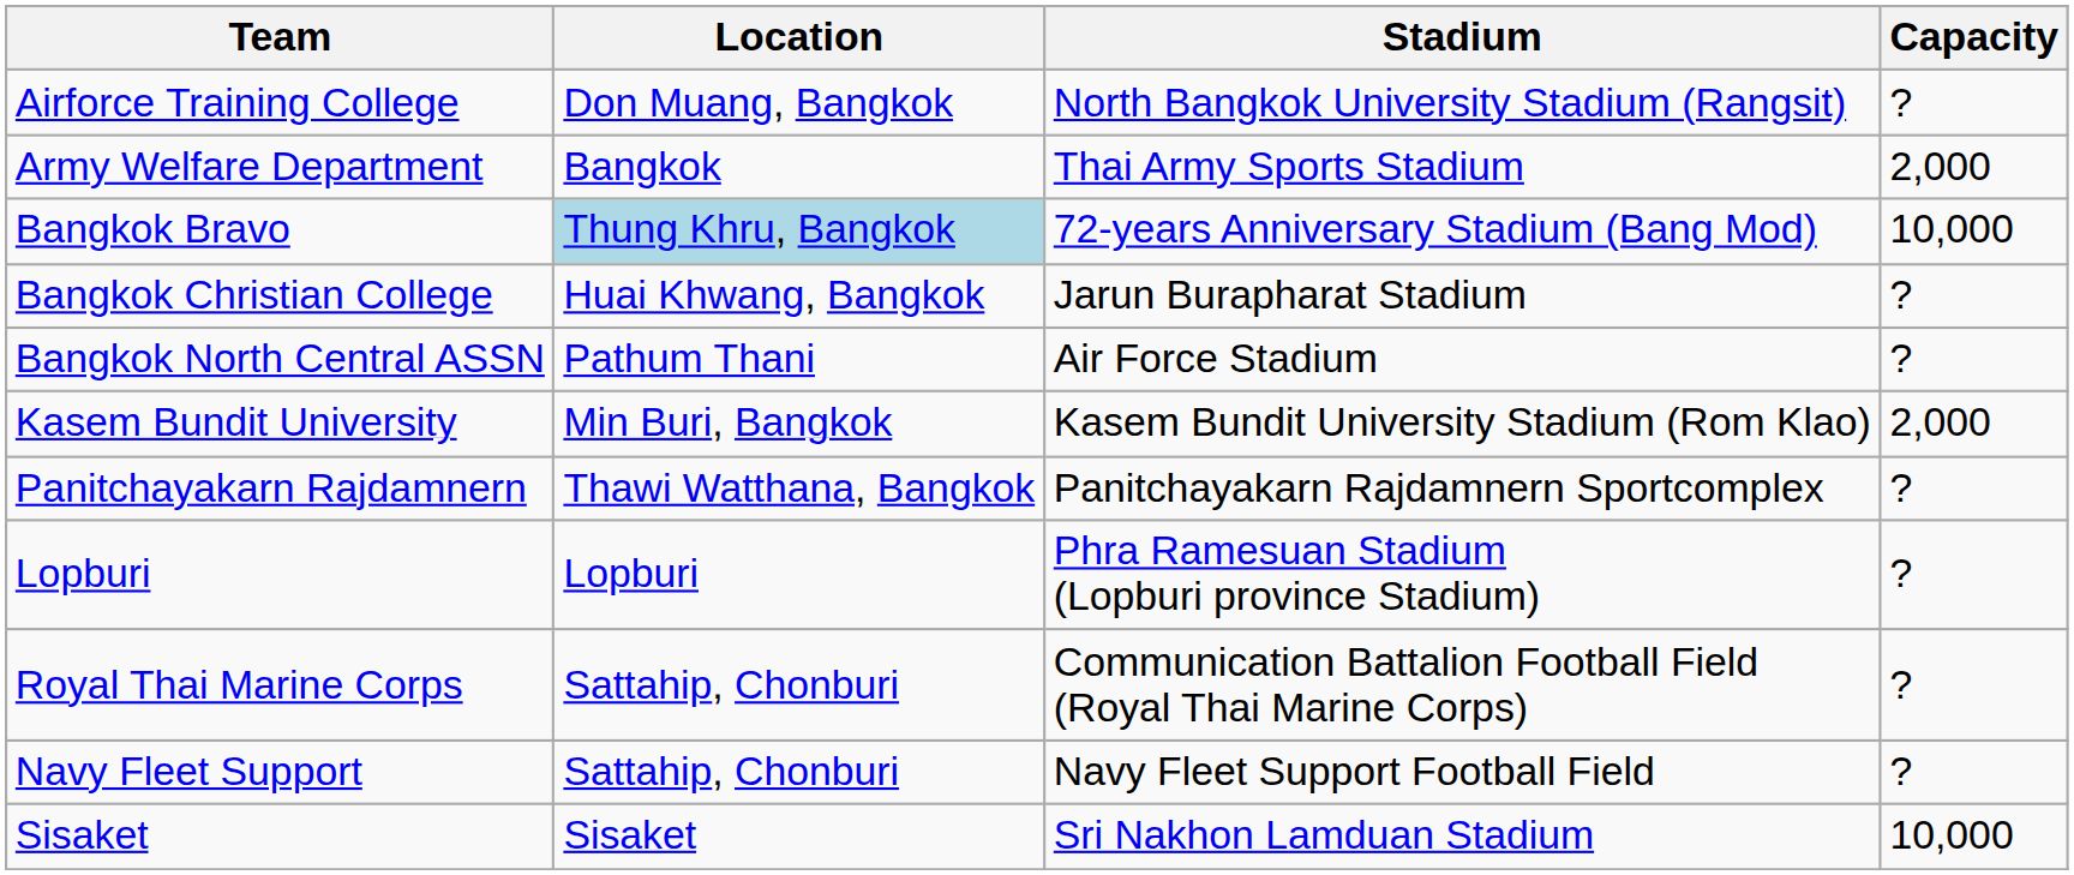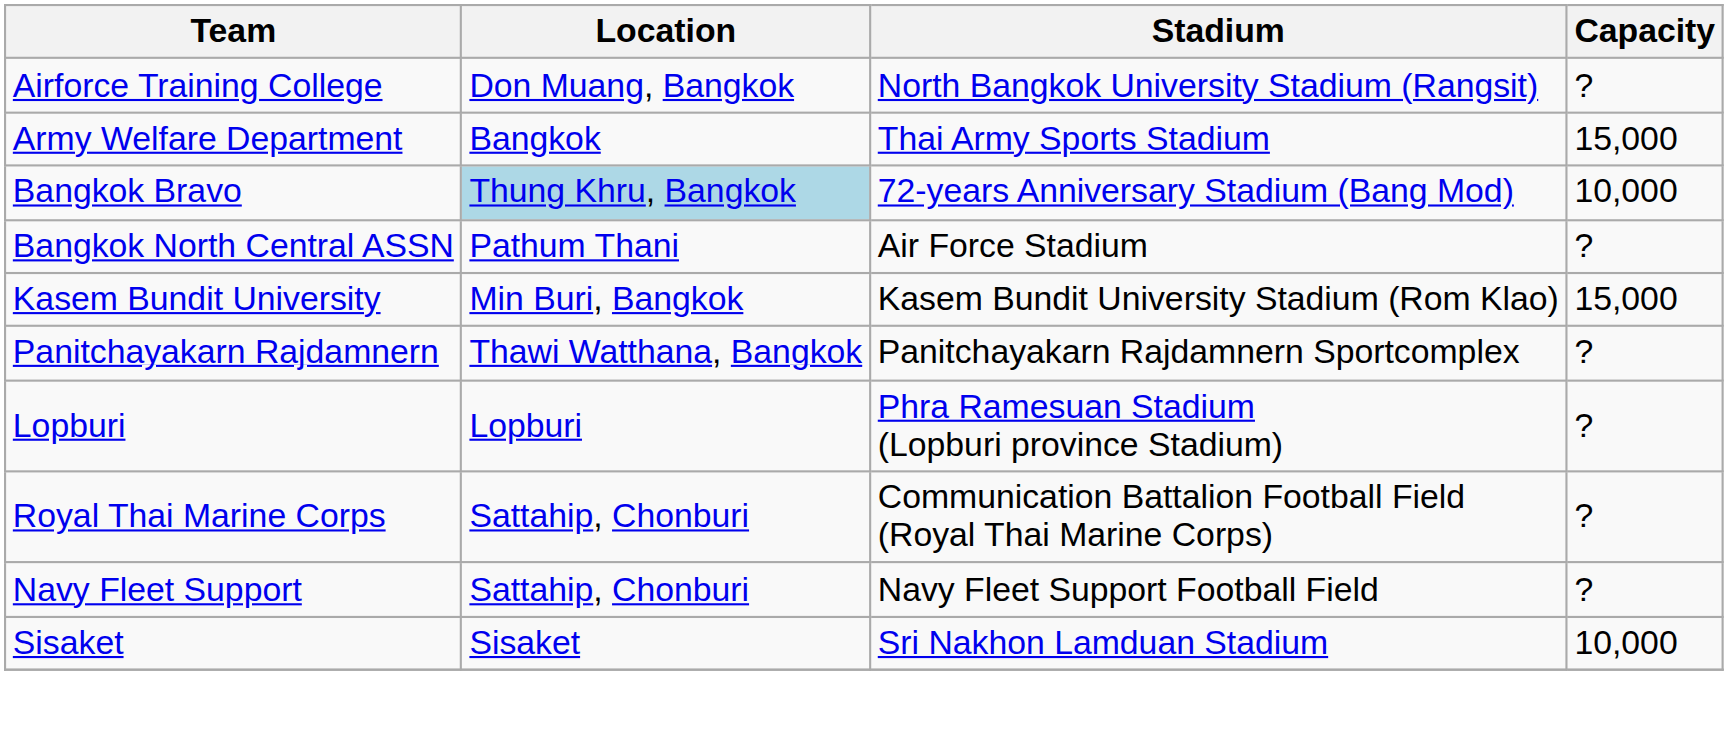Army Welfare Department | Capacity: 2,000 -> 15,000
- row: Bangkok Christian College | Huai Khwang, Bangkok | Jarun Burapharat Stadium | ?
Kasem Bundit University | Capacity: 2,000 -> 15,000
